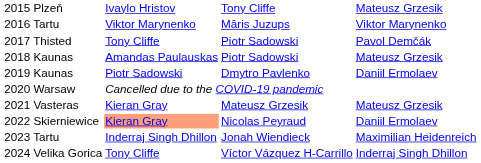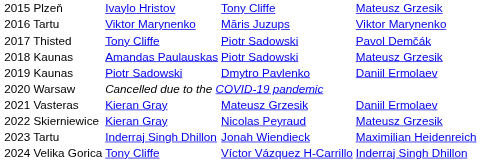2021 Vasteras | column 4: Mateusz Grzesik -> Daniil Ermolaev
2022 Skierniewice | column 2: lightsalmon background -> no background
2022 Skierniewice | column 4: Daniil Ermolaev -> Mateusz Grzesik
